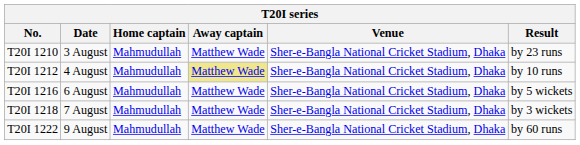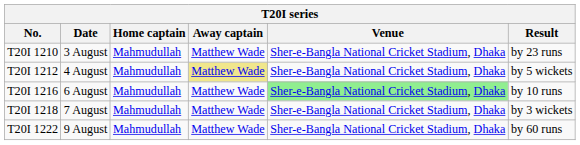T20I 1212 | Result: by 10 runs -> by 5 wickets
T20I 1216 | Venue: no background -> lightgreen background
T20I 1216 | Result: by 5 wickets -> by 10 runs
